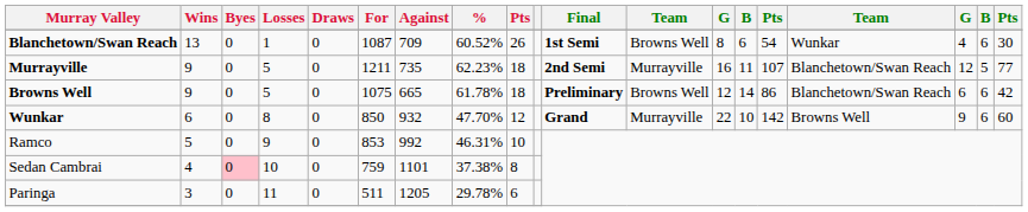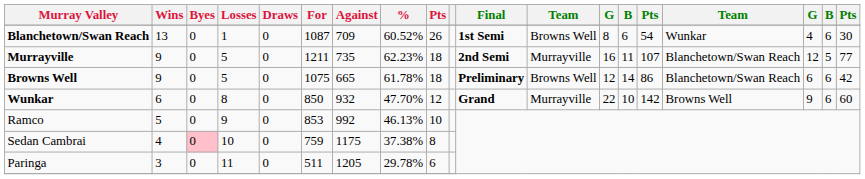Ramco | %: 46.31% -> 46.13%
Sedan Cambrai | Against: 1101 -> 1175
